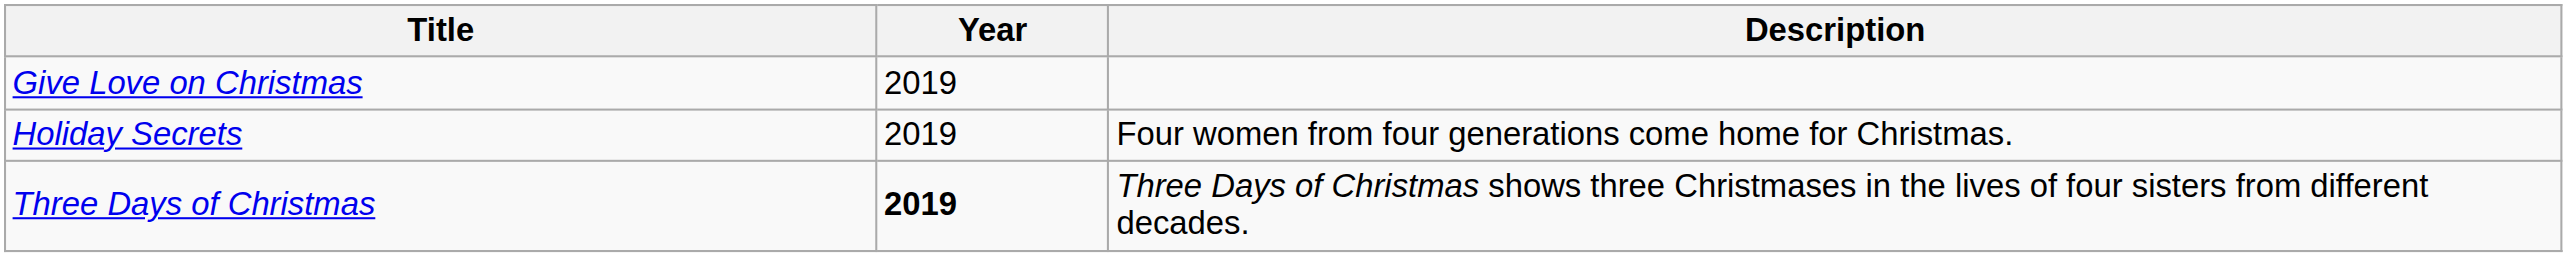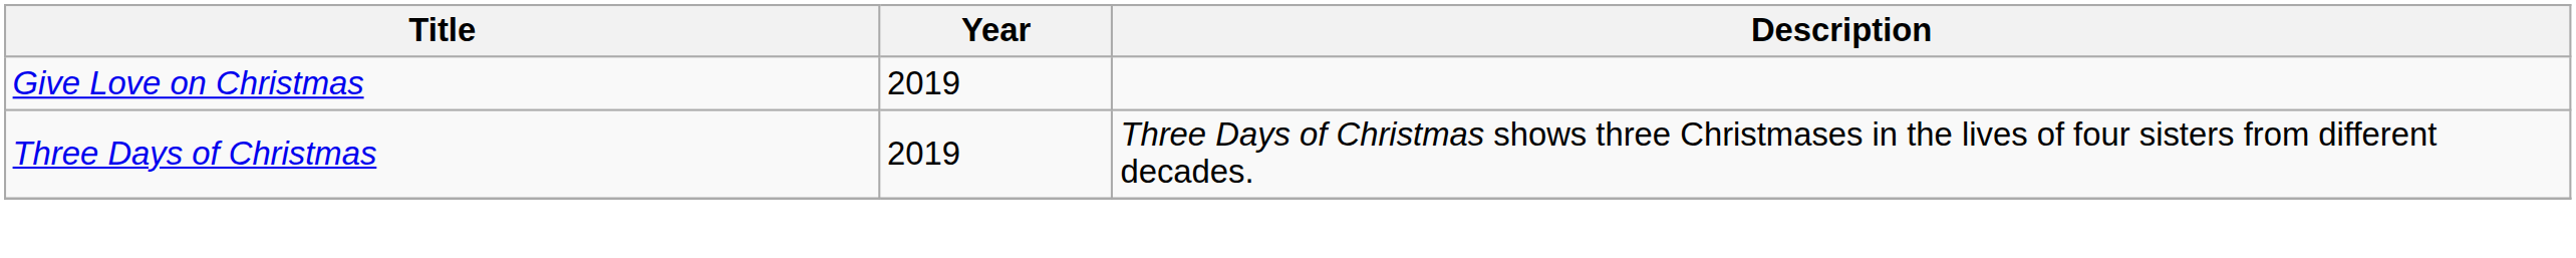- row: Holiday Secrets | 2019 | Four women from four generations come home for Christmas.
Three Days of Christmas | Year: bold -> normal
